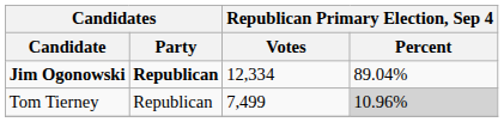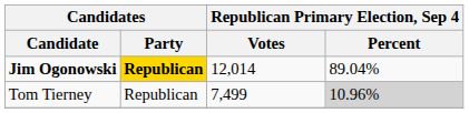Jim Ogonowski | Candidates / Party: no background -> gold background
Jim Ogonowski | Republican Primary Election, Sep 4 / Votes: 12,334 -> 12,014
